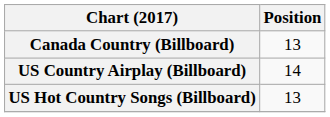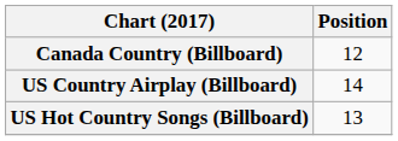Canada Country (Billboard) | Position: 13 -> 12
